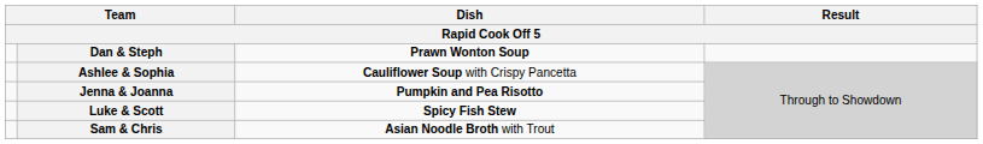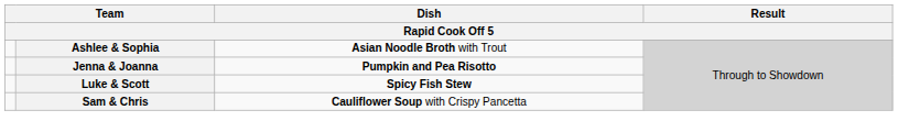- row: Dan & Steph | Prawn Wonton Soup
Ashlee & Sophia | Dish: Cauliflower Soup with Crispy Pancetta -> Asian Noodle Broth with Trout
Sam & Chris | Dish: Asian Noodle Broth with Trout -> Cauliflower Soup with Crispy Pancetta
